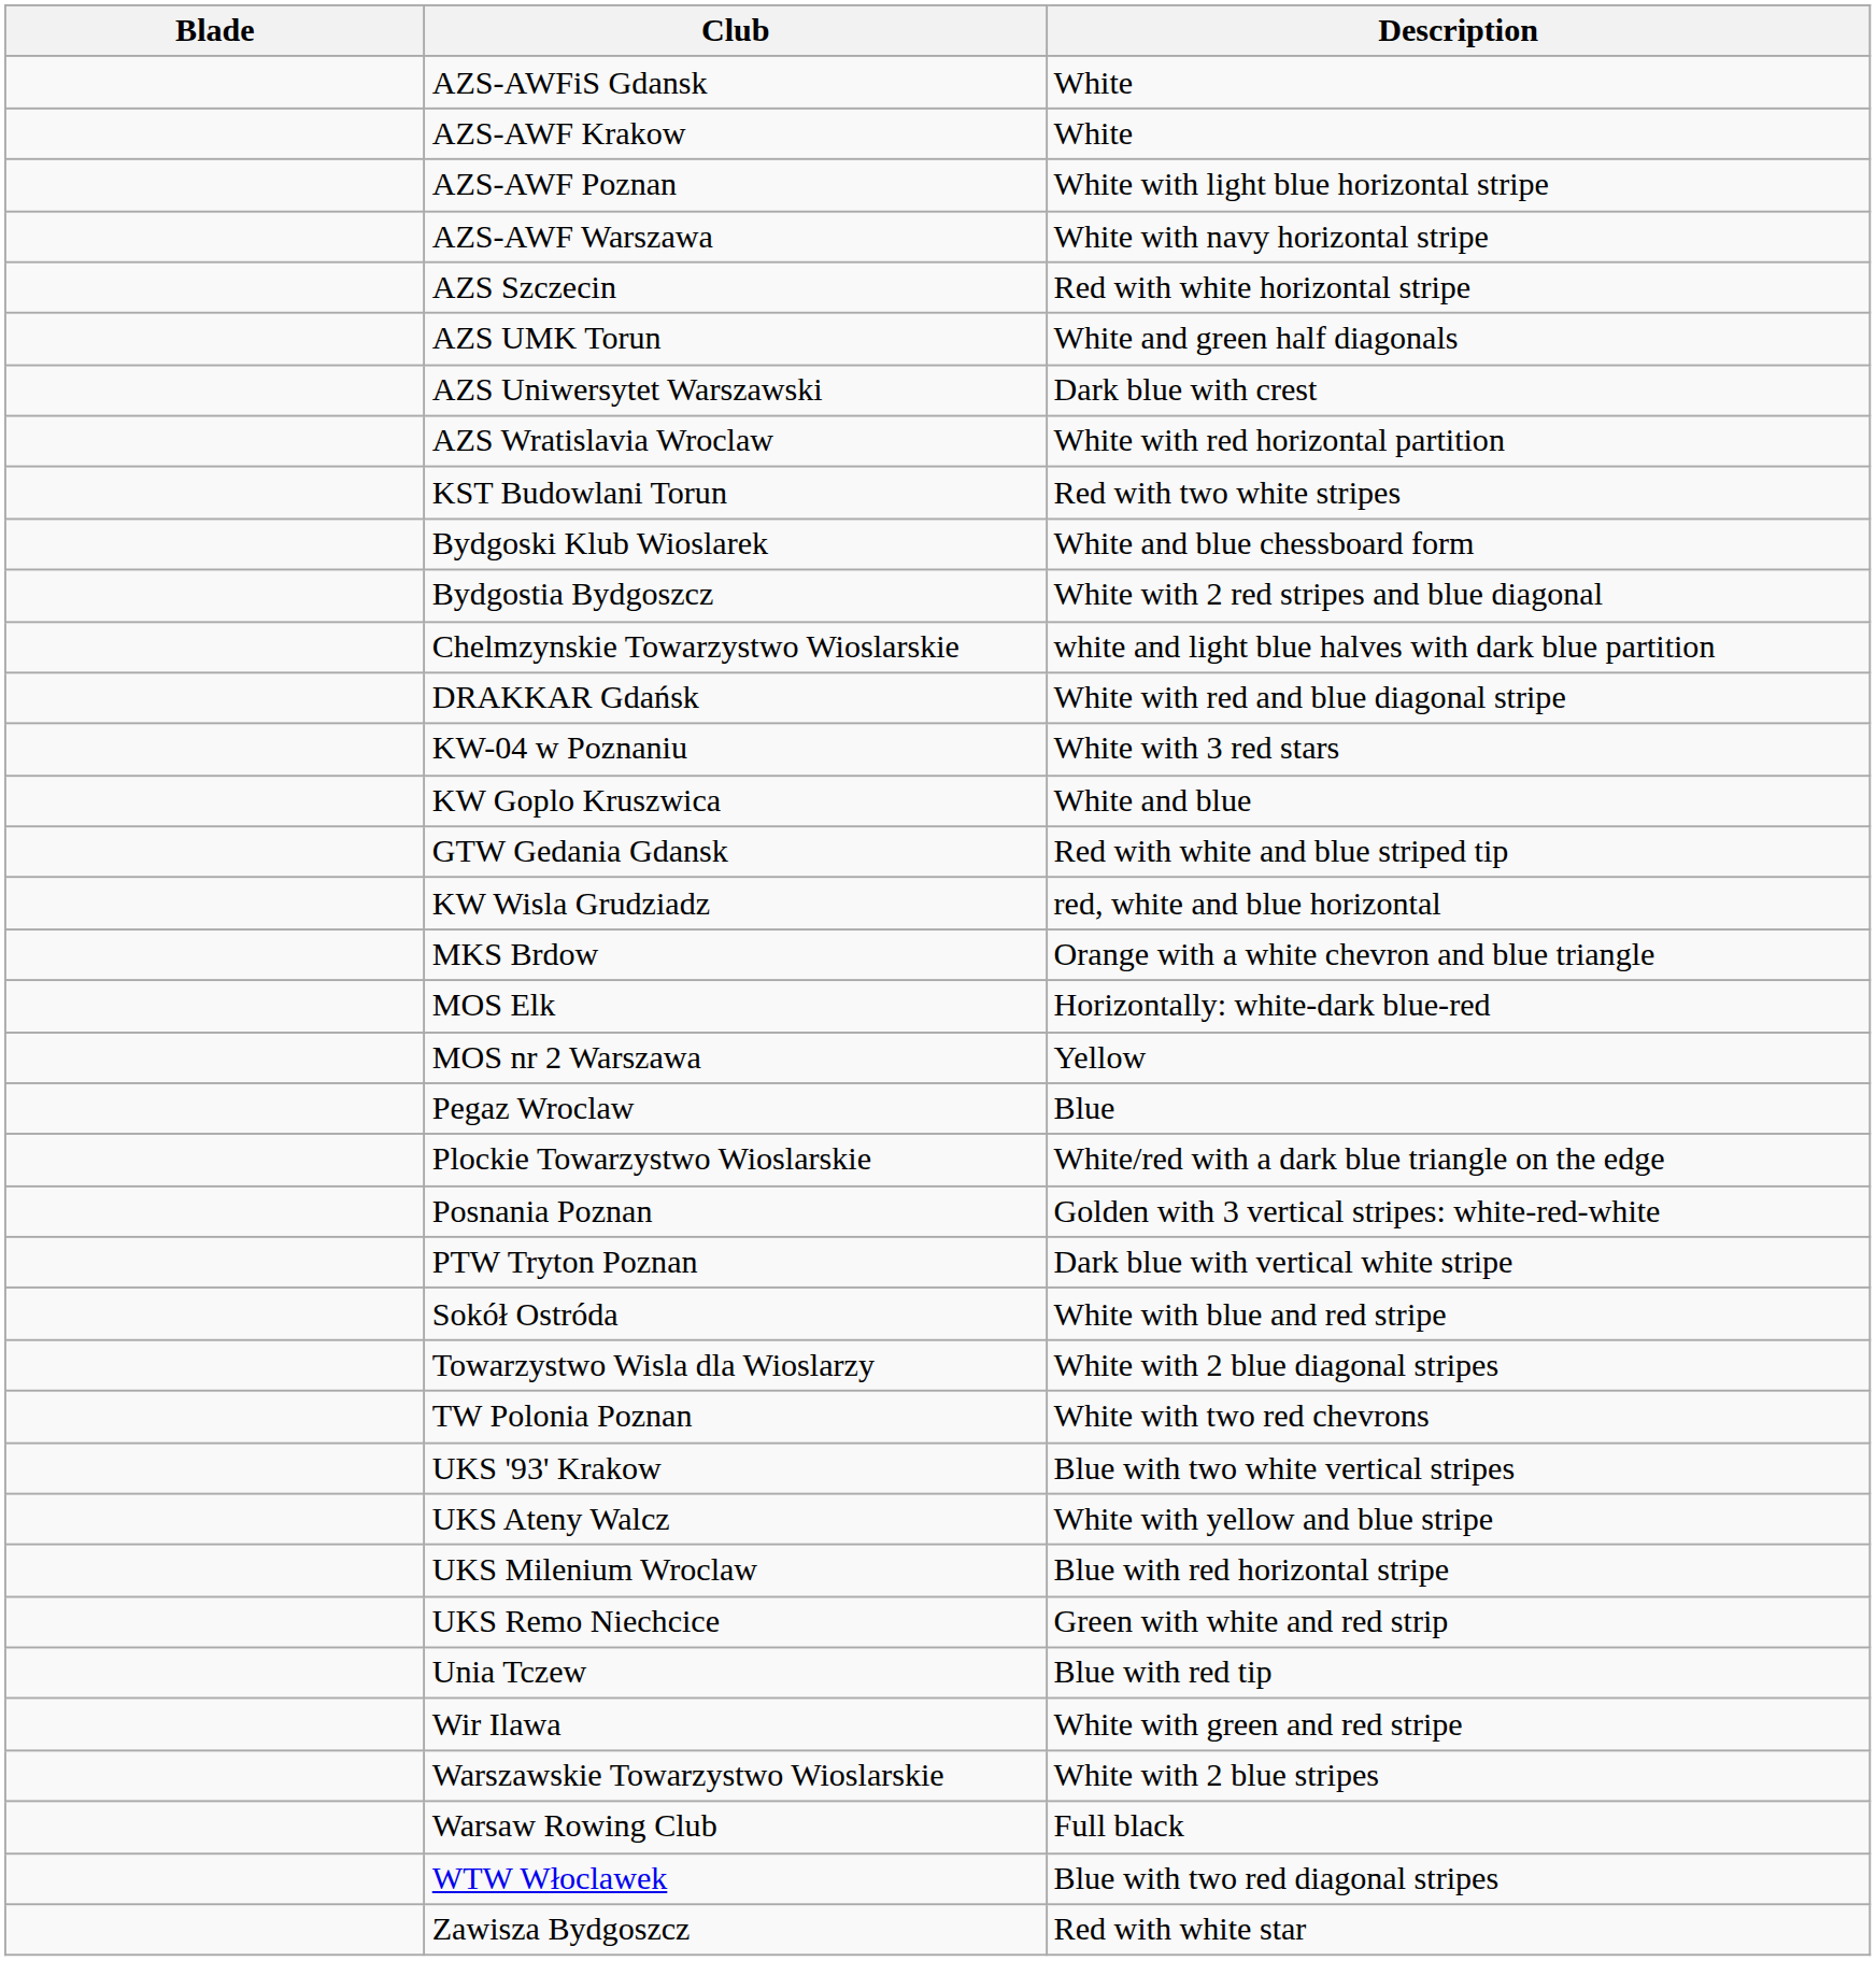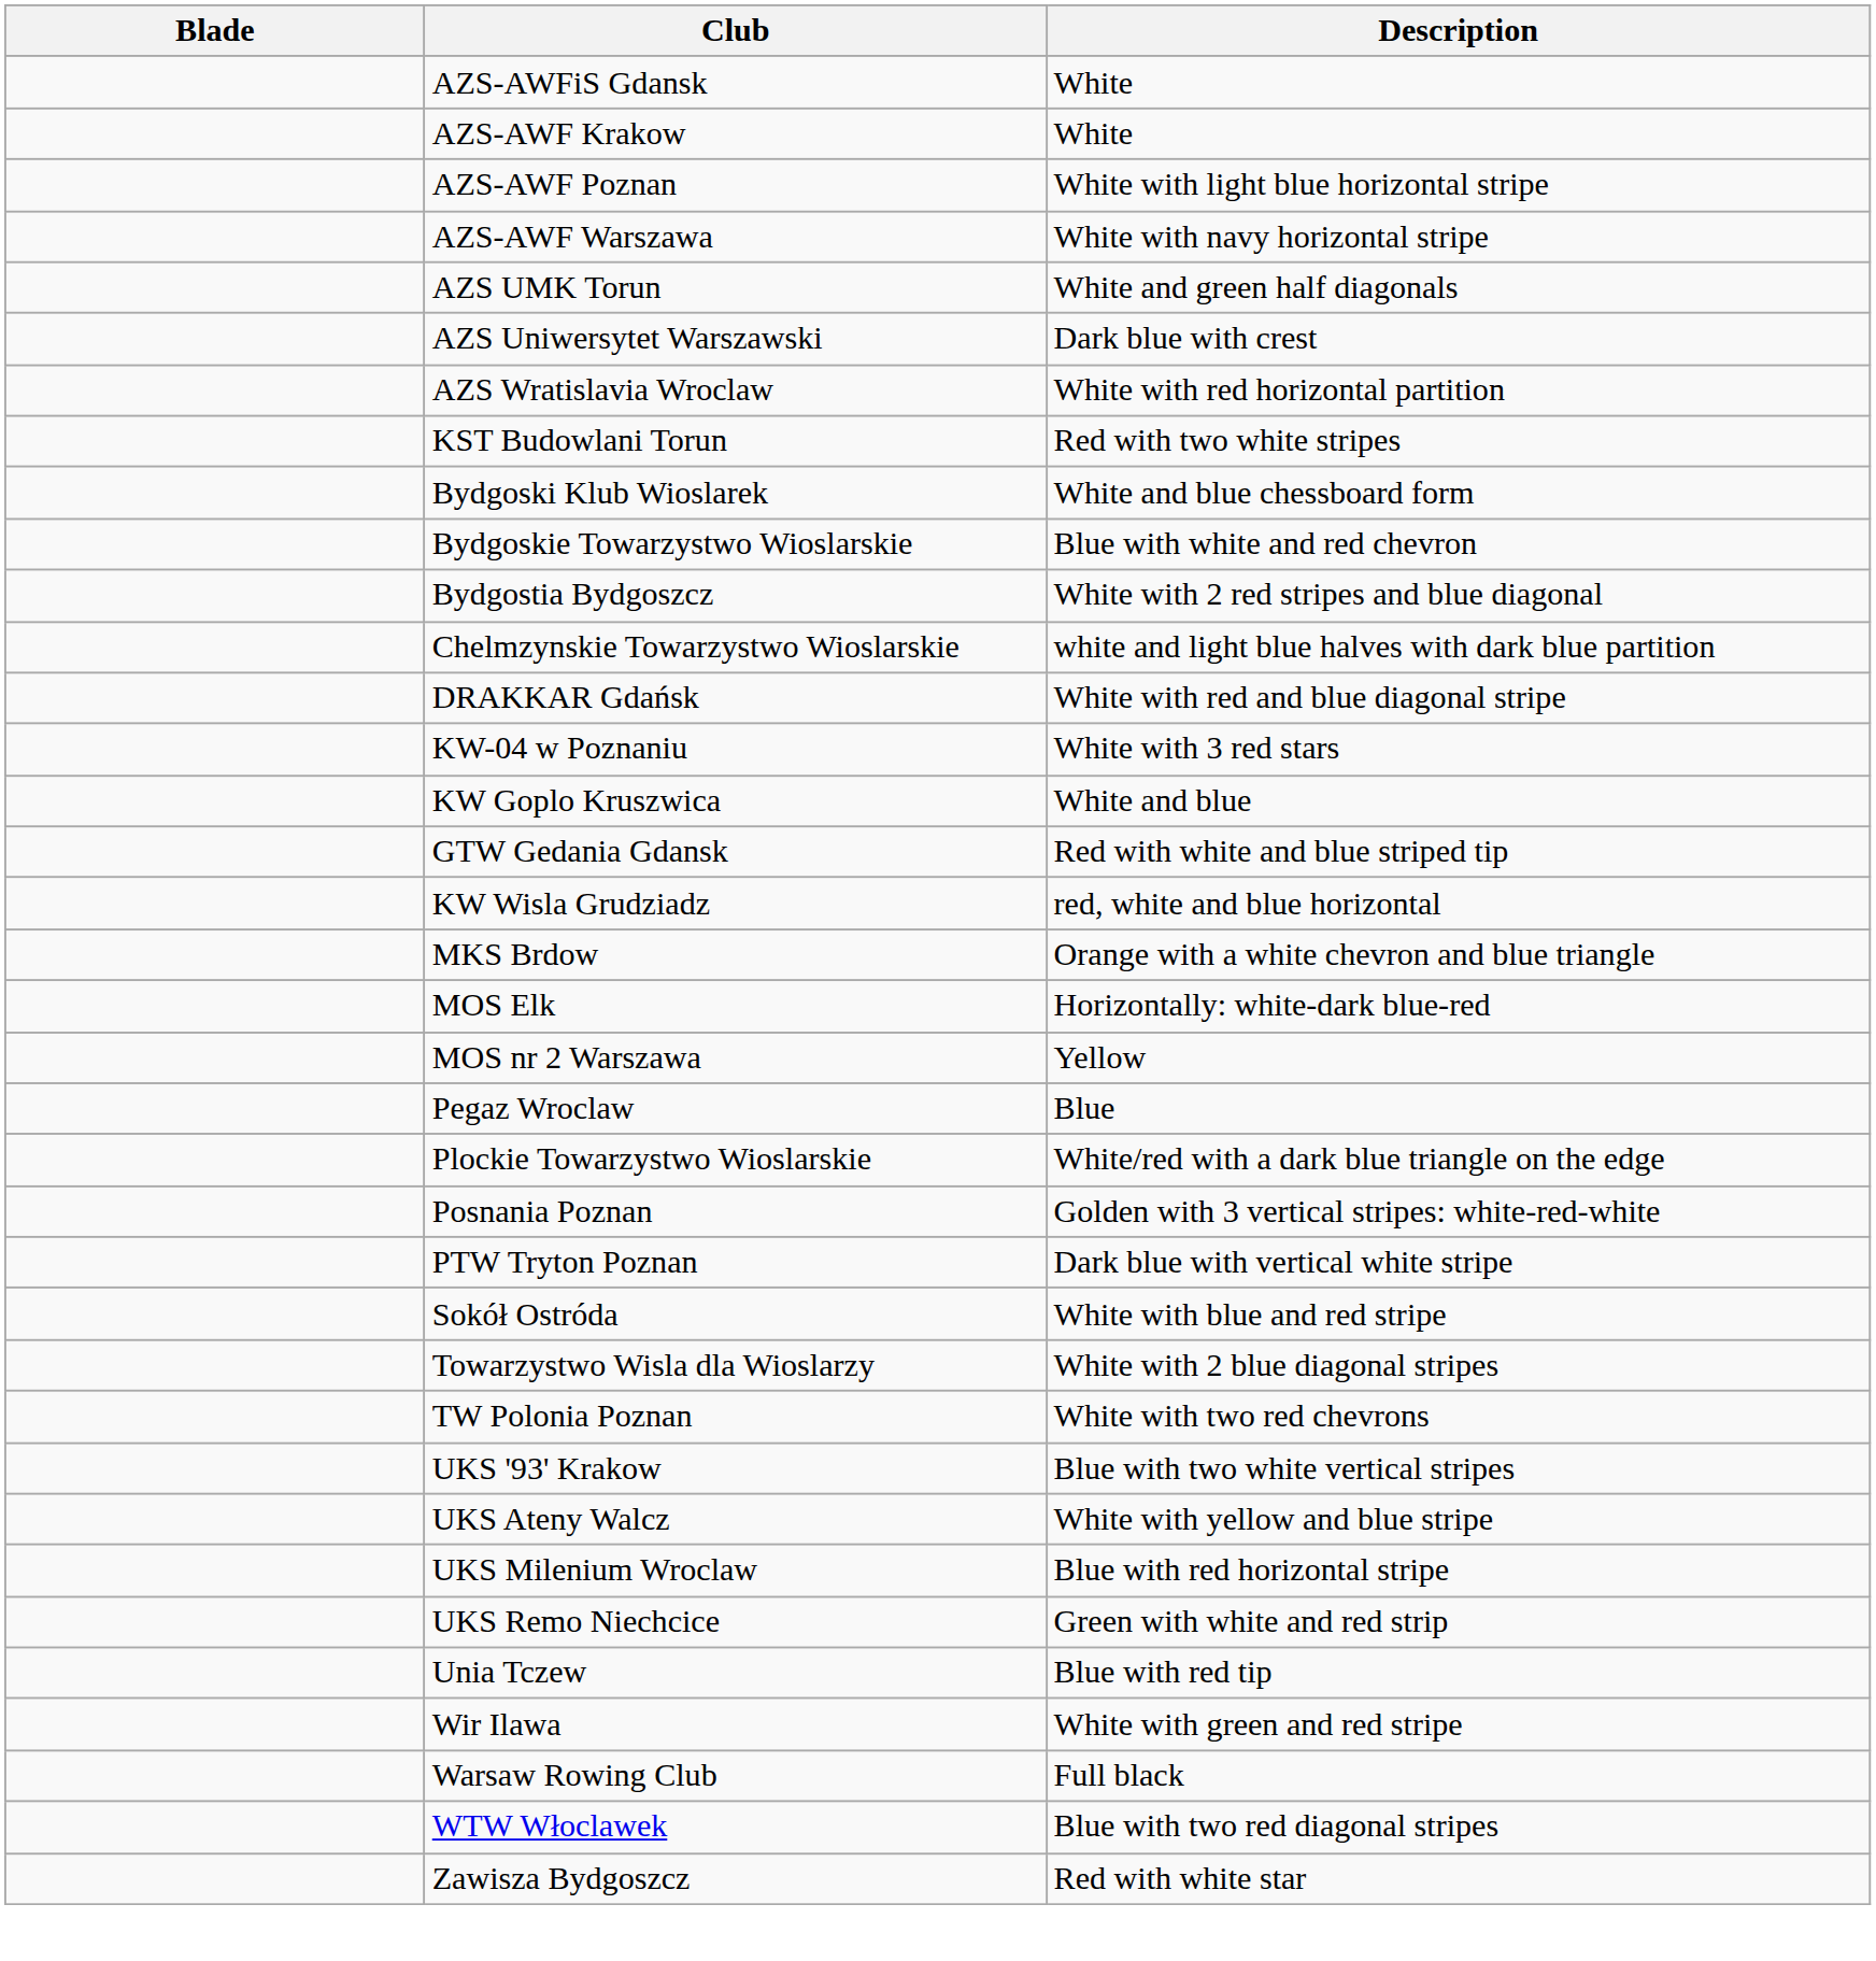- row: AZS Szczecin | Red with white horizontal stripe
+ row: Bydgoskie Towarzystwo Wioslarskie | Blue with white and red chevron
- row: Warszawskie Towarzystwo Wioslarskie | White with 2 blue stripes
